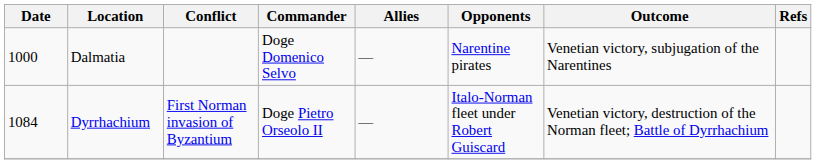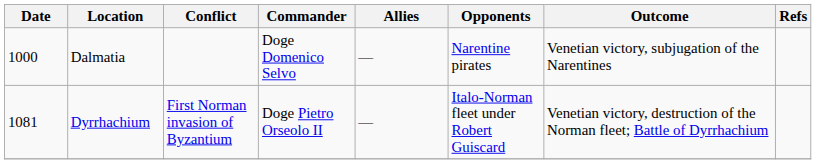Dyrrhachium | Date: 1084 -> 1081
